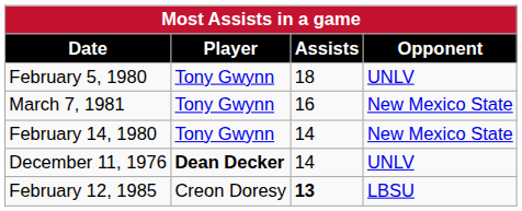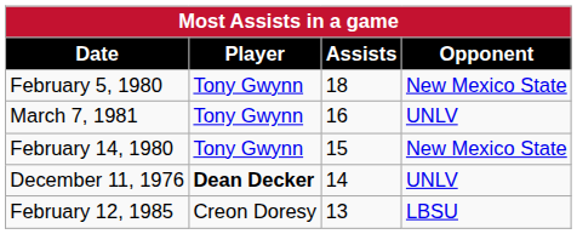February 5, 1980 | Opponent: UNLV -> New Mexico State
March 7, 1981 | Opponent: New Mexico State -> UNLV
February 14, 1980 | Assists: 14 -> 15
February 12, 1985 | Assists: bold -> normal
